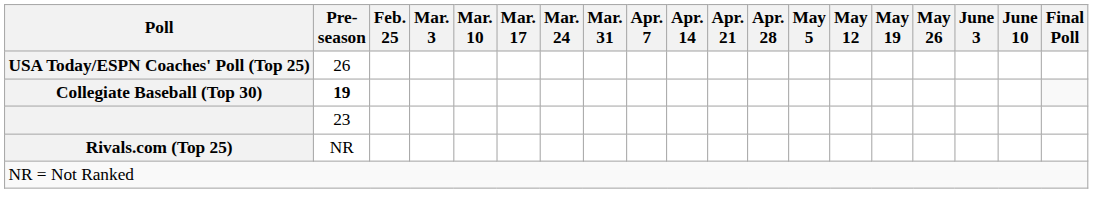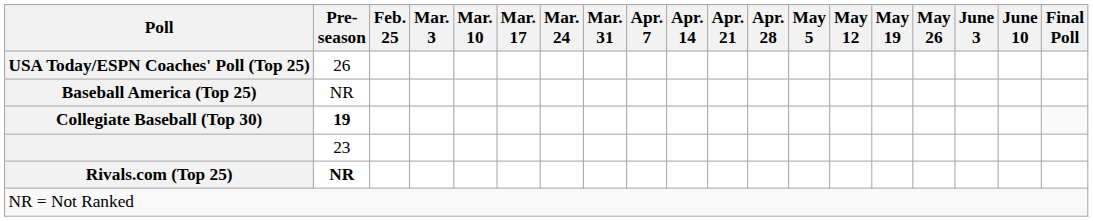+ row: Baseball America (Top 25) | NR
Rivals.com (Top 25) | Pre- season: normal -> bold
